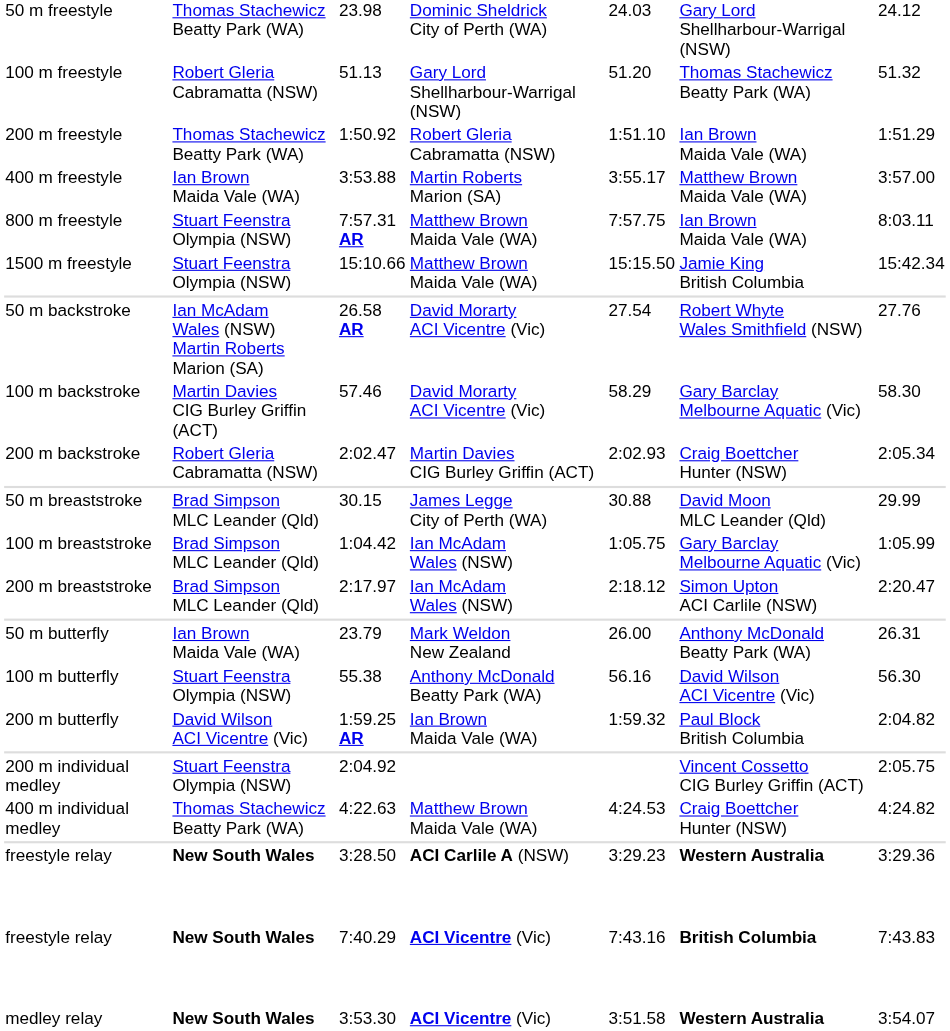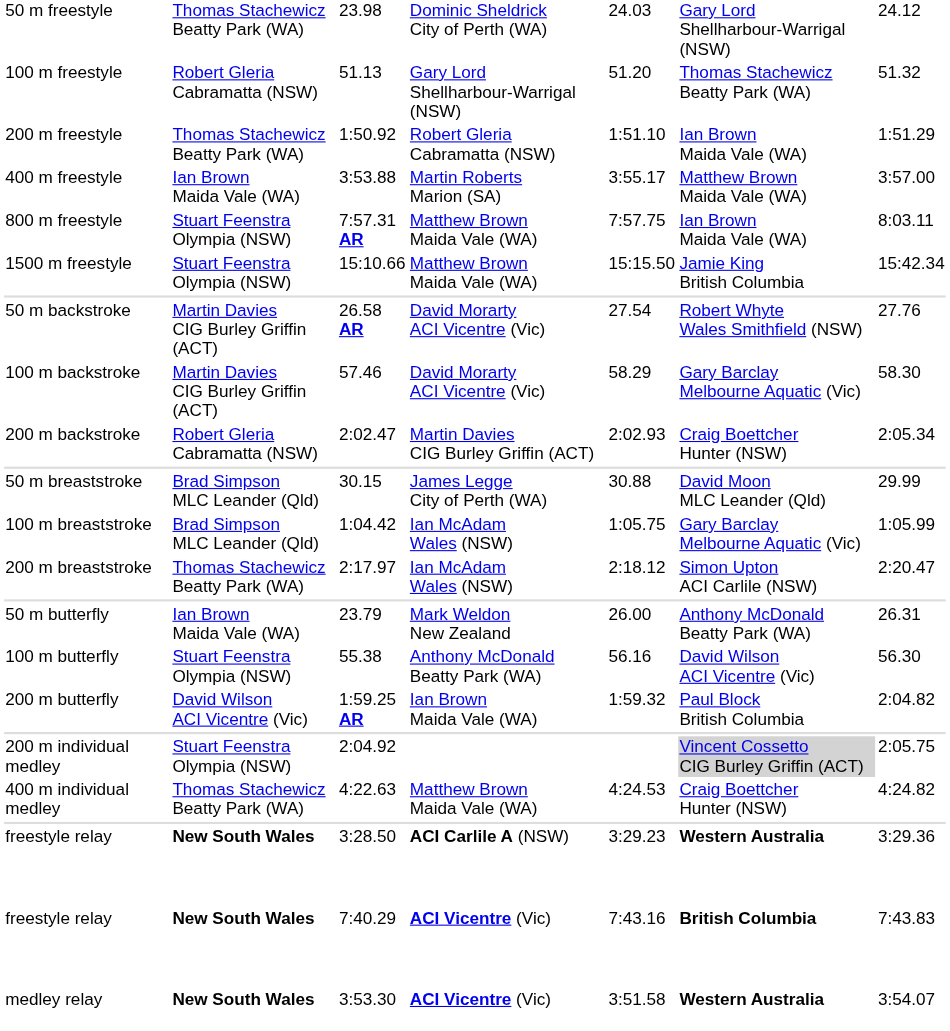26.58 AR | column 2: Ian McAdam Wales (NSW) Martin Roberts Marion (SA) -> Martin Davies CIG Burley Griffin (ACT)
2:17.97 | column 2: Brad Simpson MLC Leander (Qld) -> Thomas Stachewicz Beatty Park (WA)
2:04.92 | column 6: no background -> lightgrey background
